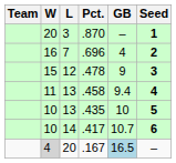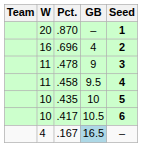- column: L | 3 | 7 | 12 | 13 | 13 | 14 | 20
.478 | W: 15 -> 11
.458 | GB: 9.4 -> 9.5
.417 | GB: 10.7 -> 10.5
.167 | W: lightgrey background -> no background
